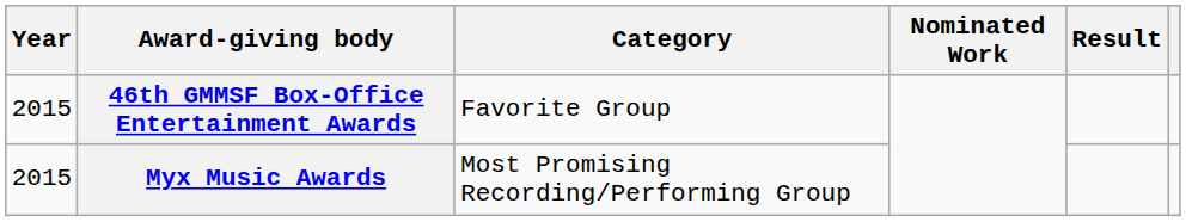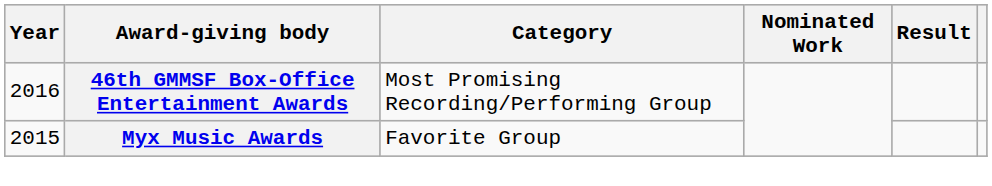46th GMMSF Box-Office Entertainment Awards | Year: 2015 -> 2016
46th GMMSF Box-Office Entertainment Awards | Category: Favorite Group -> Most Promising Recording/Performing Group
Myx Music Awards | Category: Most Promising Recording/Performing Group -> Favorite Group
